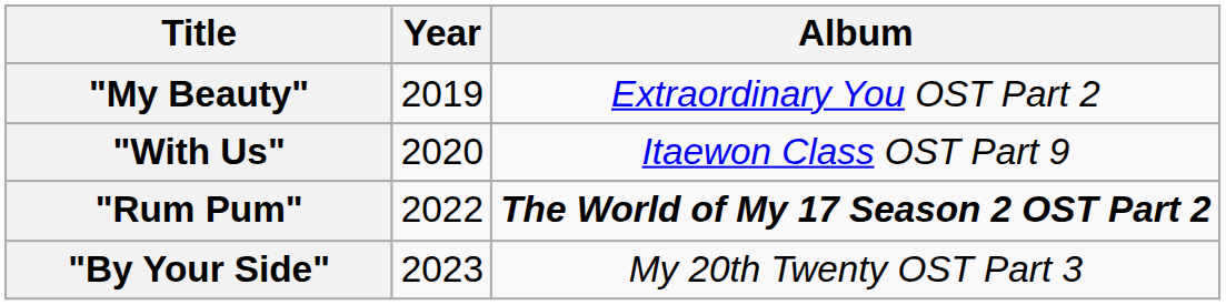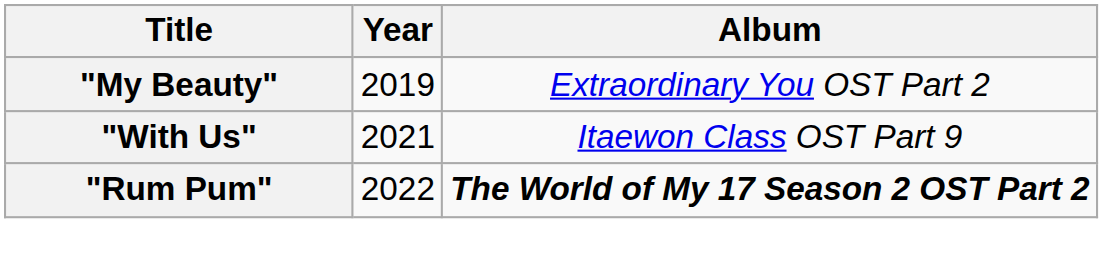"With Us" | Year: 2020 -> 2021
- row: "By Your Side" | 2023 | My 20th Twenty OST Part 3
